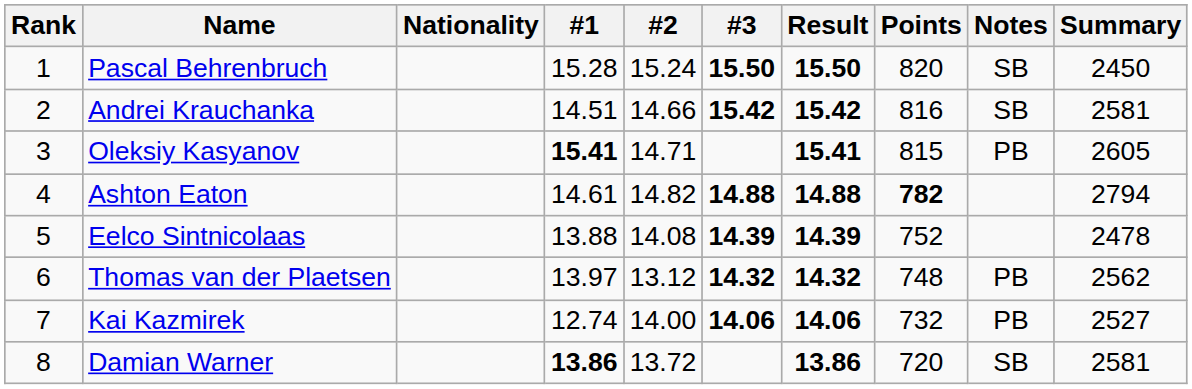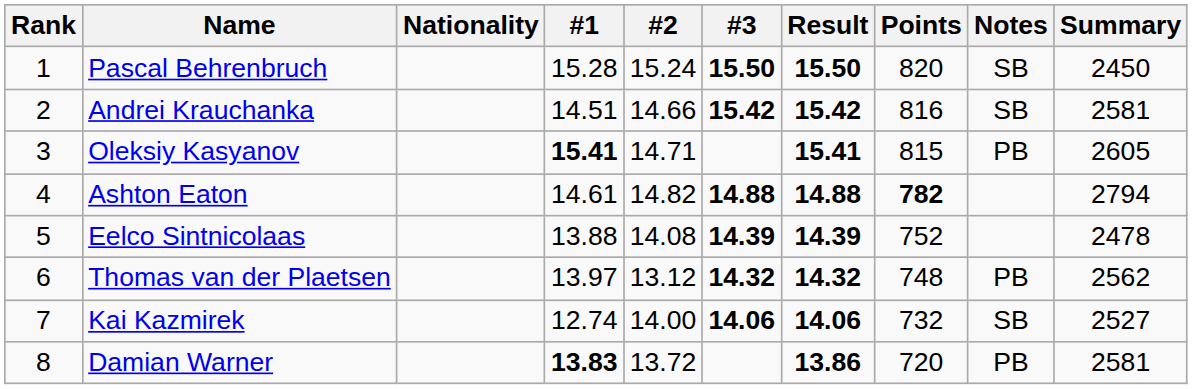Kai Kazmirek | Notes: PB -> SB
Damian Warner | #1: 13.86 -> 13.83
Damian Warner | Notes: SB -> PB
